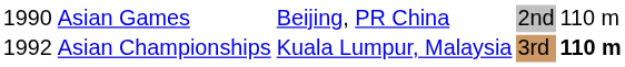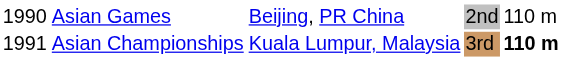Asian Championships | column 1: 1992 -> 1991
